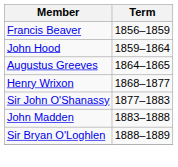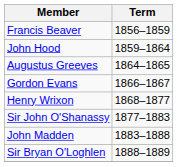+ row: Gordon Evans | 1866–1867
